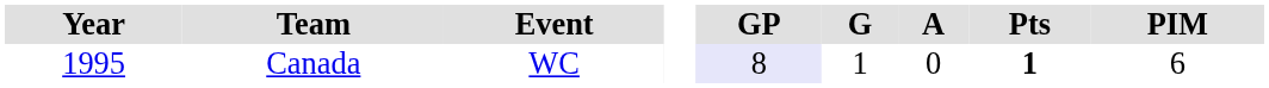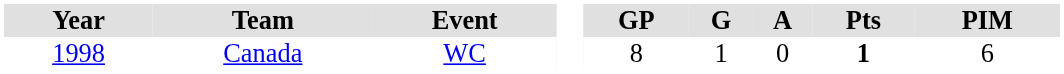Canada | Year: 1995 -> 1998
Canada | GP: lavender background -> no background
